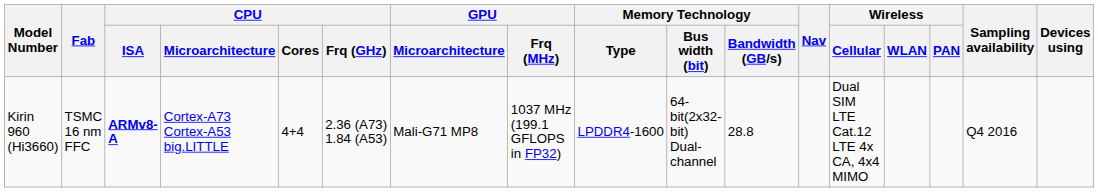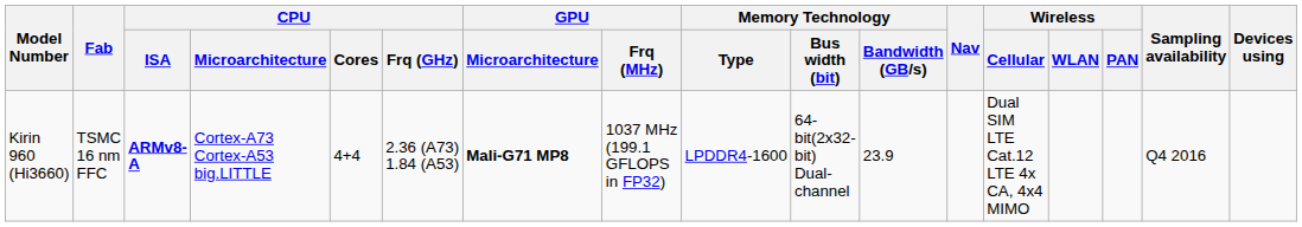Kirin 960 (Hi3660) | GPU / Microarchitecture: normal -> bold
Kirin 960 (Hi3660) | Memory Technology / Bandwidth (GB/s): 28.8 -> 23.9
